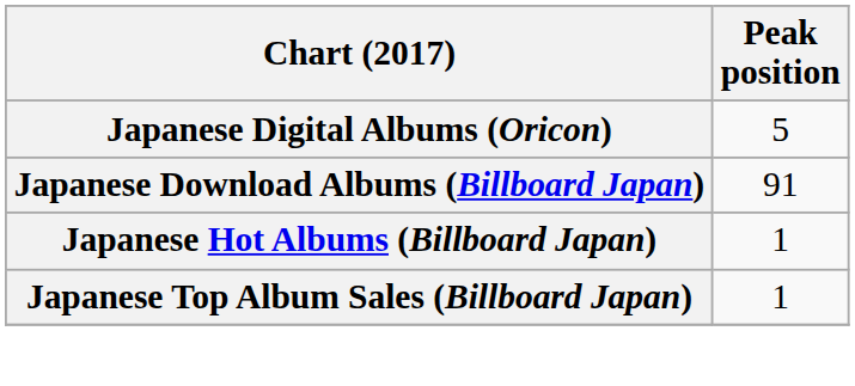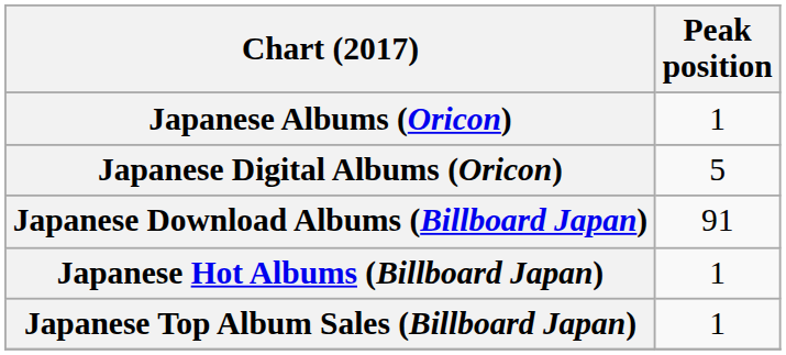+ row: Japanese Albums (Oricon) | 1
